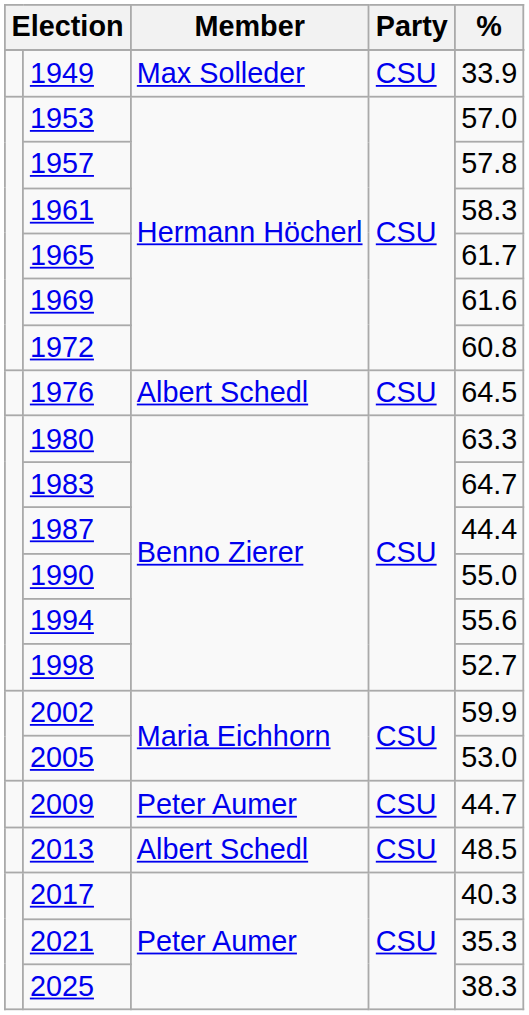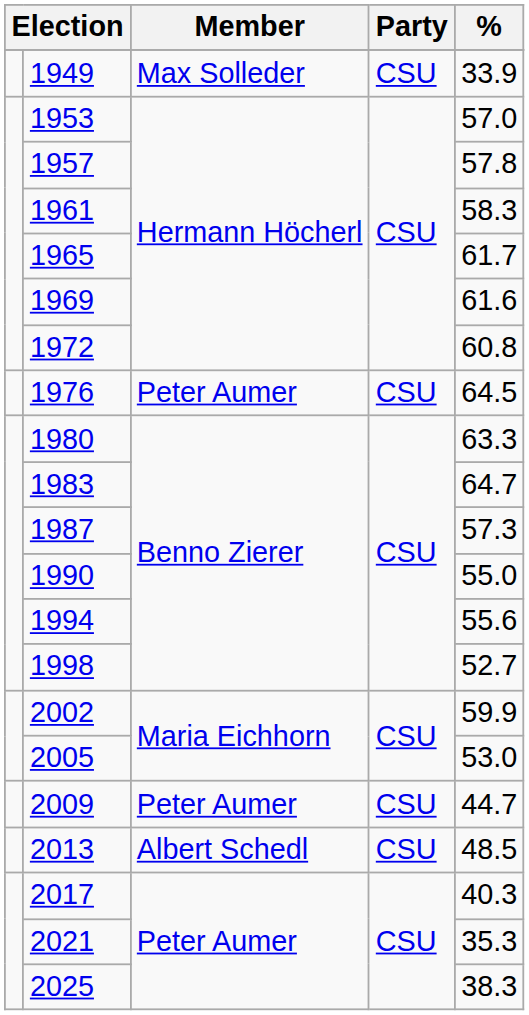1976 | Member: Albert Schedl -> Peter Aumer
1987 | %: 44.4 -> 57.3
